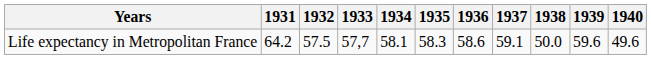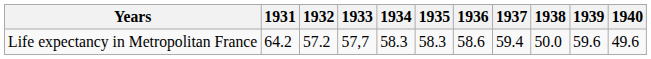Life expectancy in Metropolitan France | 1932: 57.5 -> 57.2
Life expectancy in Metropolitan France | 1934: 58.1 -> 58.3
Life expectancy in Metropolitan France | 1937: 59.1 -> 59.4
